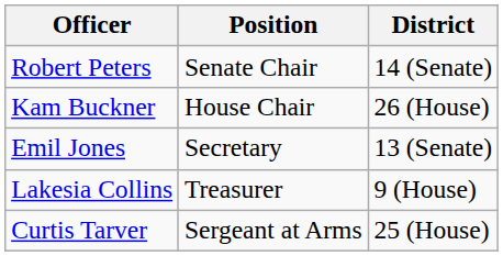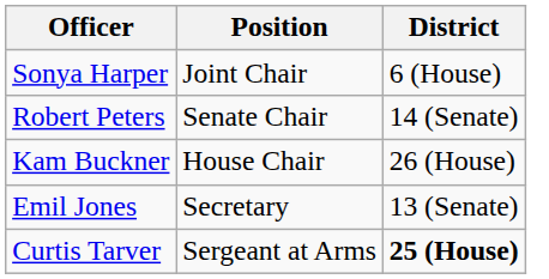+ row: Sonya Harper | Joint Chair | 6 (House)
- row: Lakesia Collins | Treasurer | 9 (House)
Curtis Tarver | District: normal -> bold
